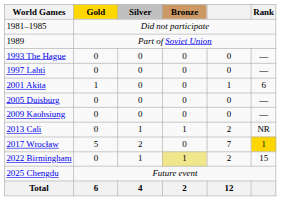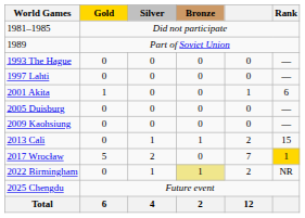2013 Cali | Rank: NR -> 15
2022 Birmingham | Rank: 15 -> NR
